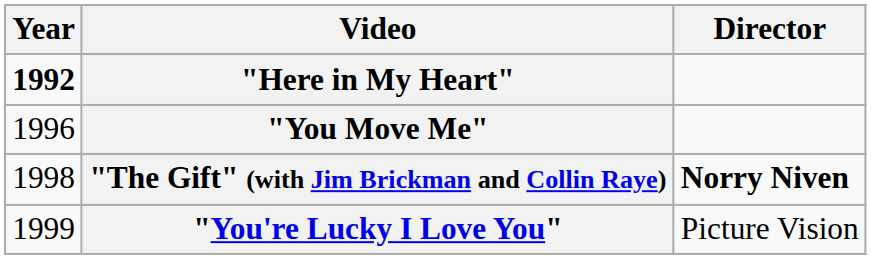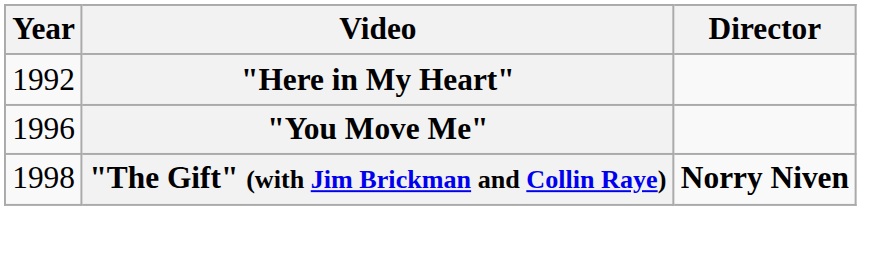"Here in My Heart" | Year: bold -> normal
- row: 1999 | "You're Lucky I Love You" | Picture Vision
